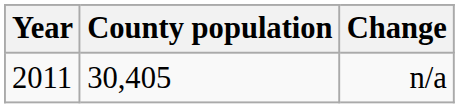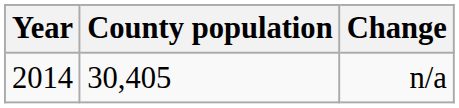n/a | Year: 2011 -> 2014
